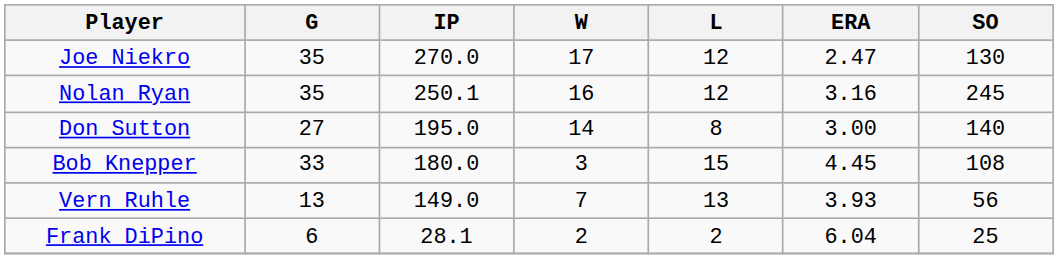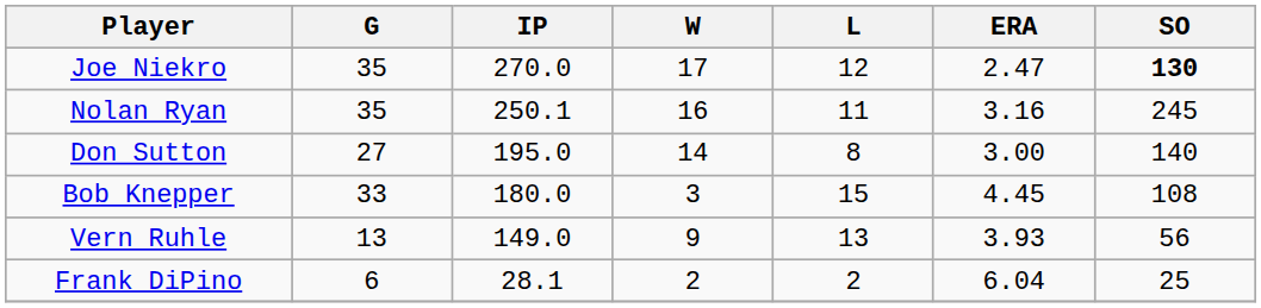Joe Niekro | SO: normal -> bold
Nolan Ryan | L: 12 -> 11
Vern Ruhle | W: 7 -> 9
